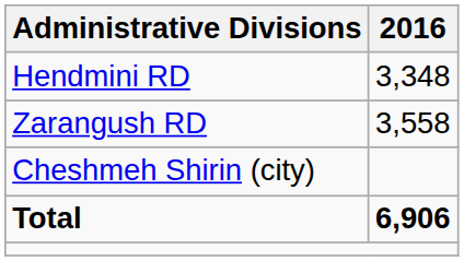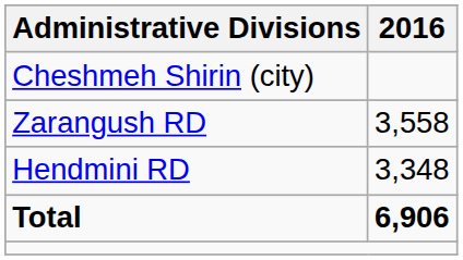rows swapped: Hendmini RD <-> Cheshmeh Shirin (city)
